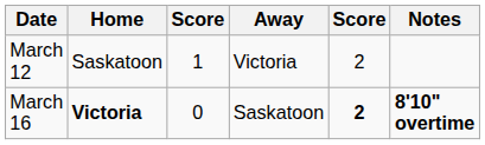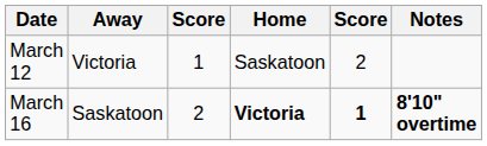columns swapped: Away <-> Home
March 16 | column 3: 0 -> 2
March 16 | column 5: 2 -> 1
